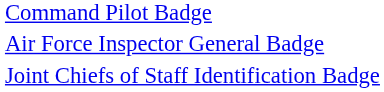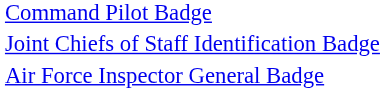rows swapped: Air Force Inspector General Badge <-> Joint Chiefs of Staff Identification Badge
